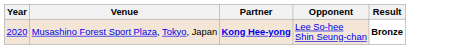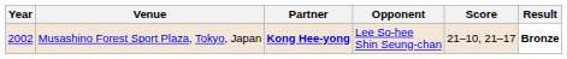+ column: Score | 21–10, 21–17
Musashino Forest Sport Plaza, Tokyo, Japan | Year: 2020 -> 2002
